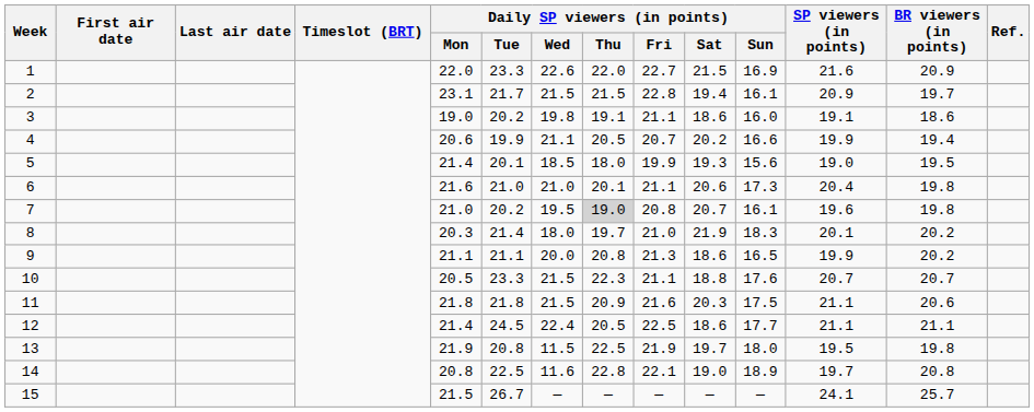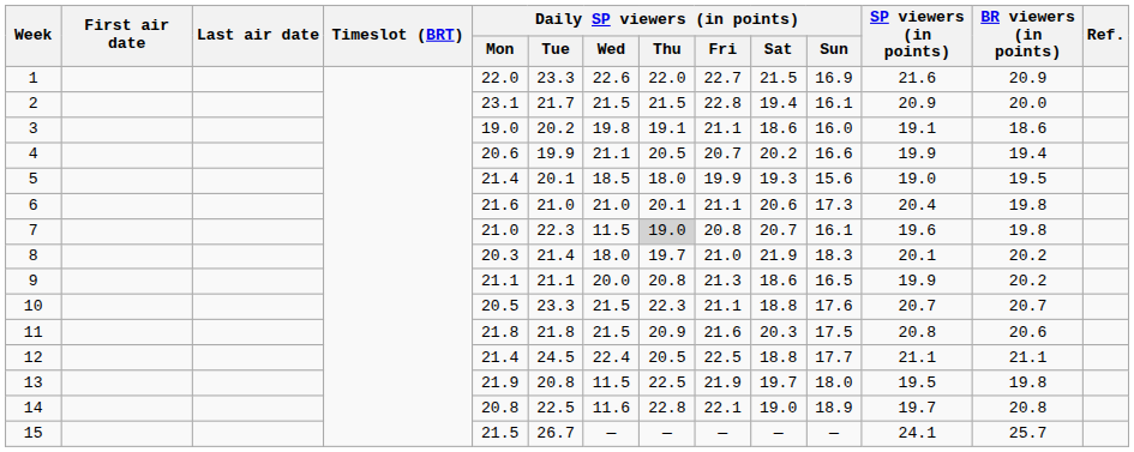2 | BR viewers (in points): 19.7 -> 20.0
7 | Daily SP viewers (in points) / Tue: 20.2 -> 22.3
7 | Daily SP viewers (in points) / Wed: 19.5 -> 11.5
11 | SP viewers (in points): 21.1 -> 20.8
12 | Daily SP viewers (in points) / Sat: 18.6 -> 18.8
